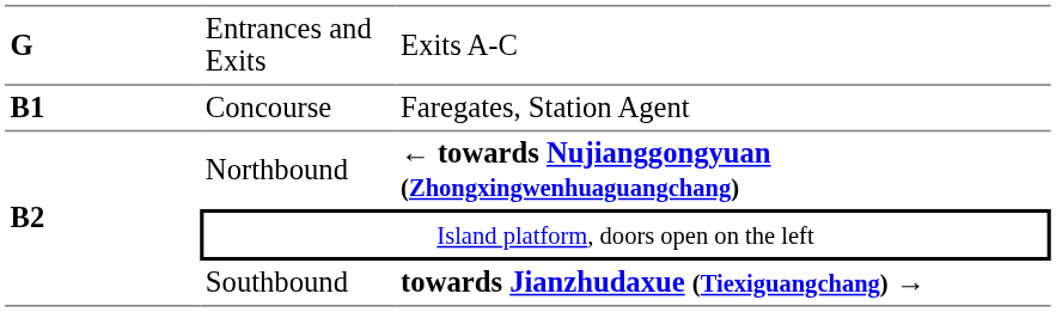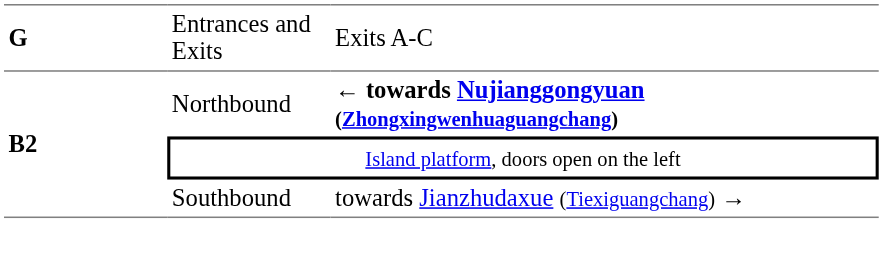- row: B1 | Concourse | Faregates, Station Agent
Southbound | column 3: bold -> normal
